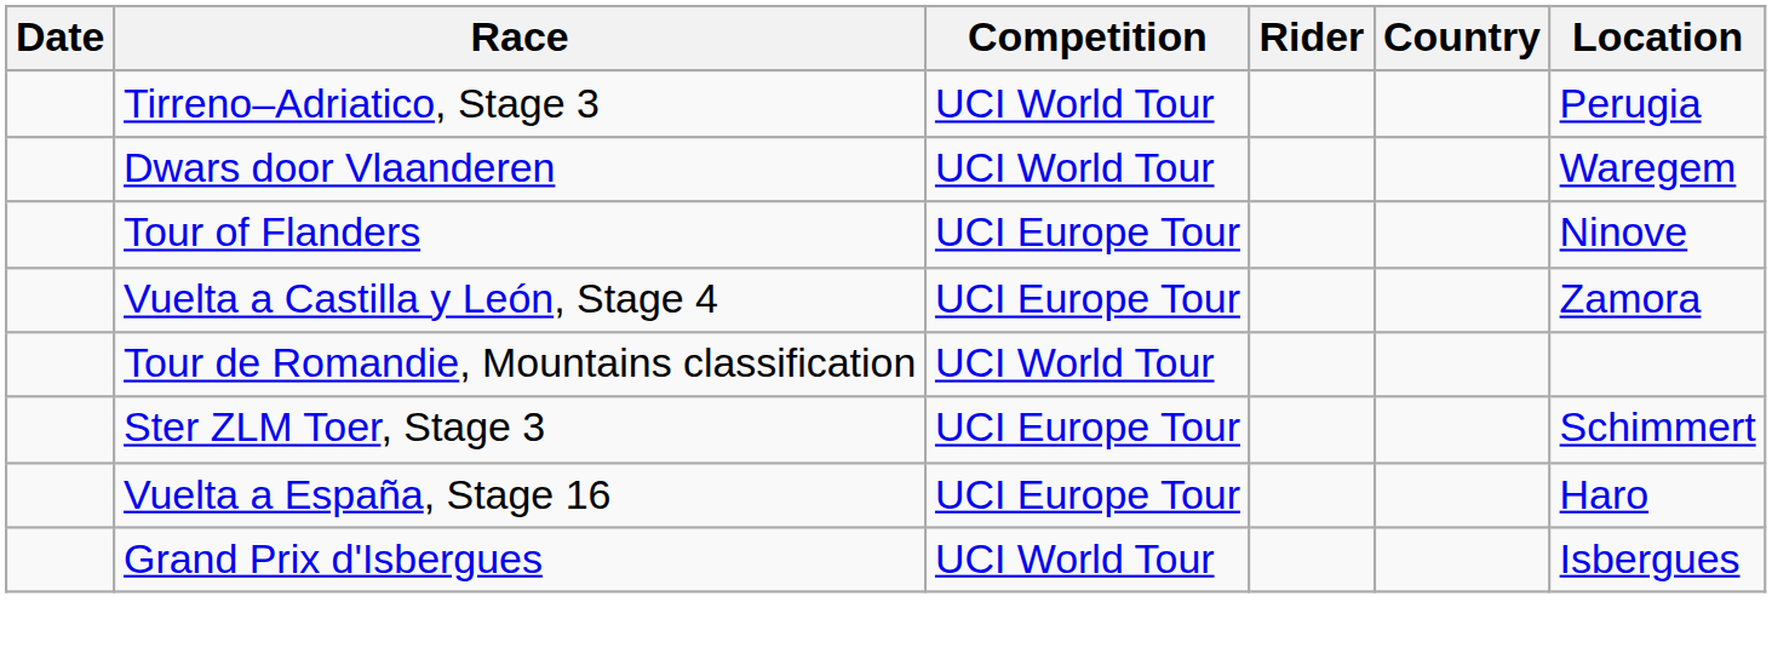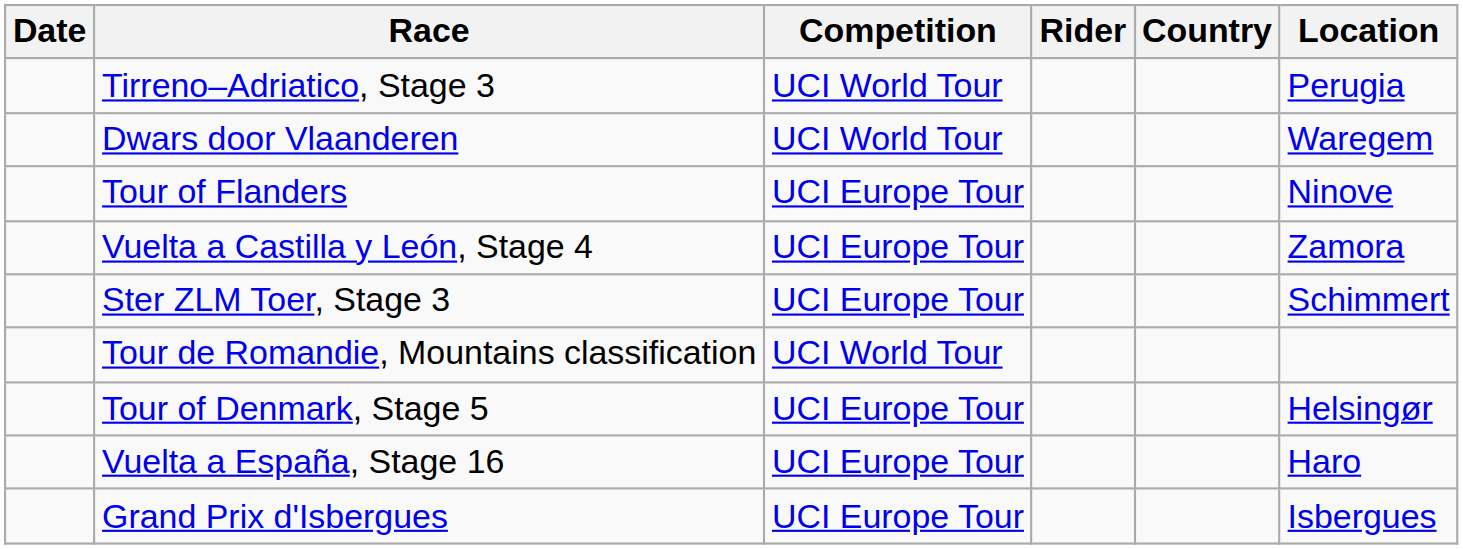rows swapped: Tour de Romandie, Mountains classification <-> Ster ZLM Toer, Stage 3
+ row: Tour of Denmark, Stage 5 | UCI Europe Tour | Helsingør
Grand Prix d'Isbergues | Competition: UCI World Tour -> UCI Europe Tour
